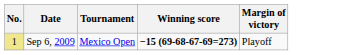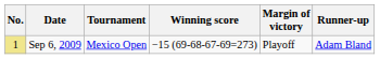+ column: Runner-up | Adam Bland
Sep 6, 2009 | Winning score: bold -> normal
